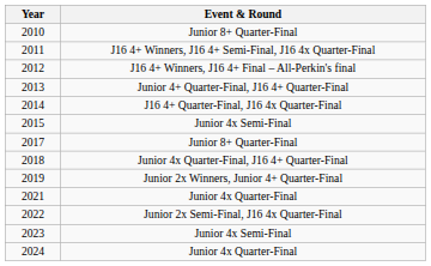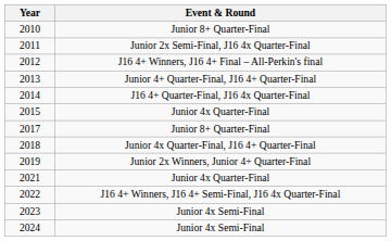2011 | Event & Round: J16 4+ Winners, J16 4+ Semi-Final, J16 4x Quarter-Final -> Junior 2x Semi-Final, J16 4x Quarter-Final
2015 | Event & Round: Junior 4x Semi-Final -> Junior 4x Quarter-Final
2022 | Event & Round: Junior 2x Semi-Final, J16 4x Quarter-Final -> J16 4+ Winners, J16 4+ Semi-Final, J16 4x Quarter-Final
2024 | Event & Round: Junior 4x Quarter-Final -> Junior 4x Semi-Final
